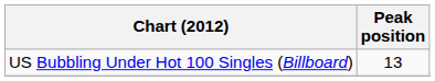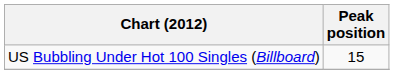US Bubbling Under Hot 100 Singles (Billboard) | Peak position: 13 -> 15
